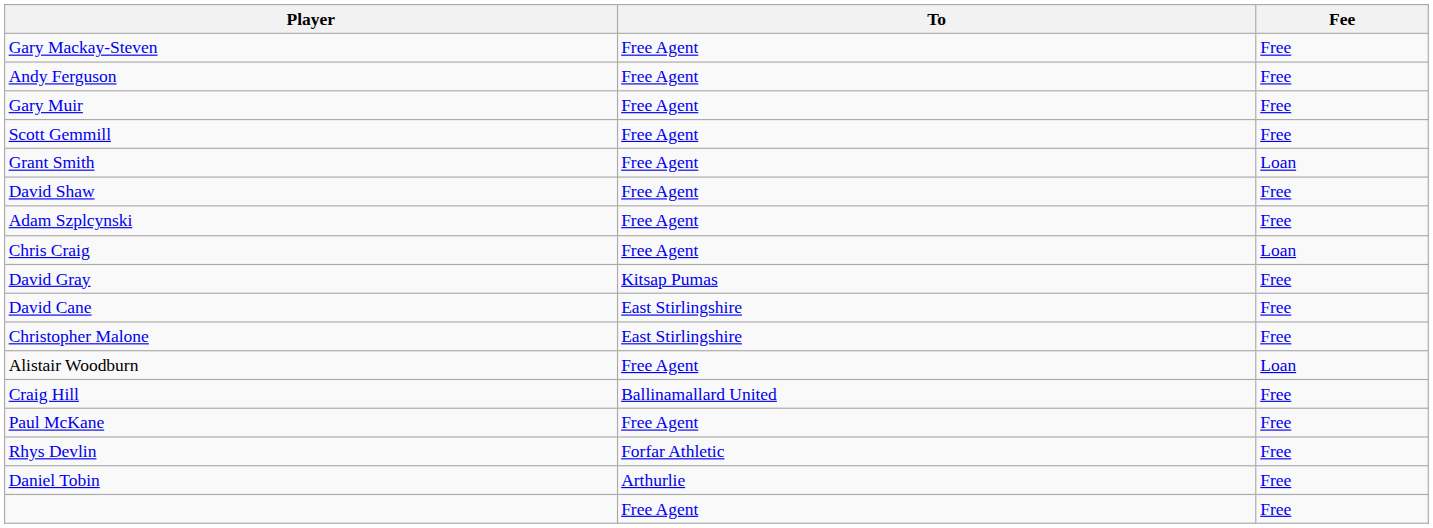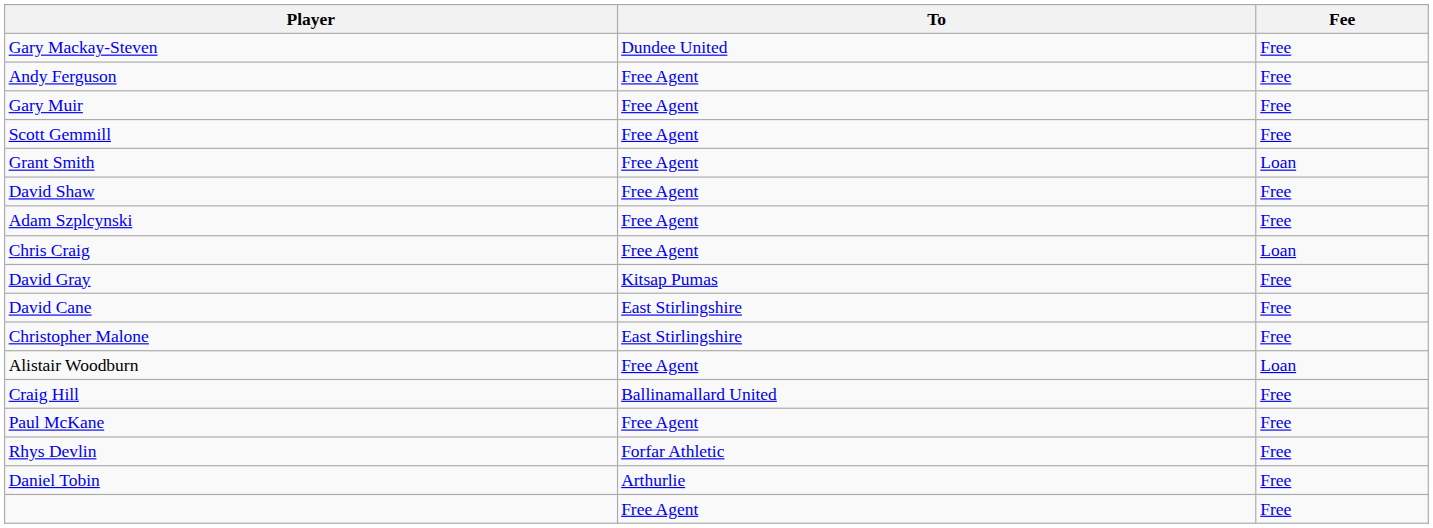Gary Mackay-Steven | To: Free Agent -> Dundee United
